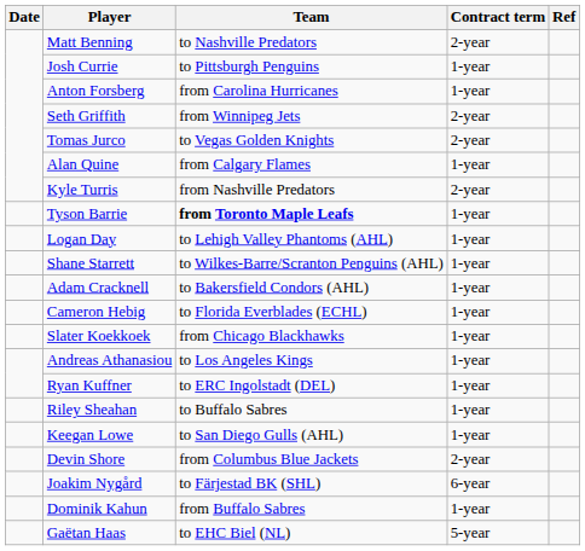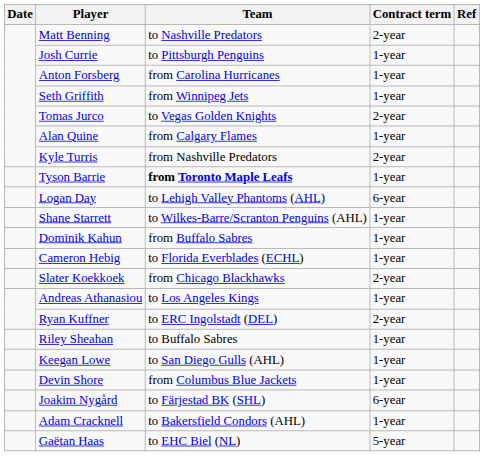Seth Griffith | Contract term: 2-year -> 1-year
Logan Day | Contract term: 1-year -> 6-year
rows swapped: Dominik Kahun <-> Adam Cracknell
Slater Koekkoek | Contract term: 1-year -> 2-year
Ryan Kuffner | Contract term: 1-year -> 2-year
Devin Shore | Contract term: 2-year -> 1-year
